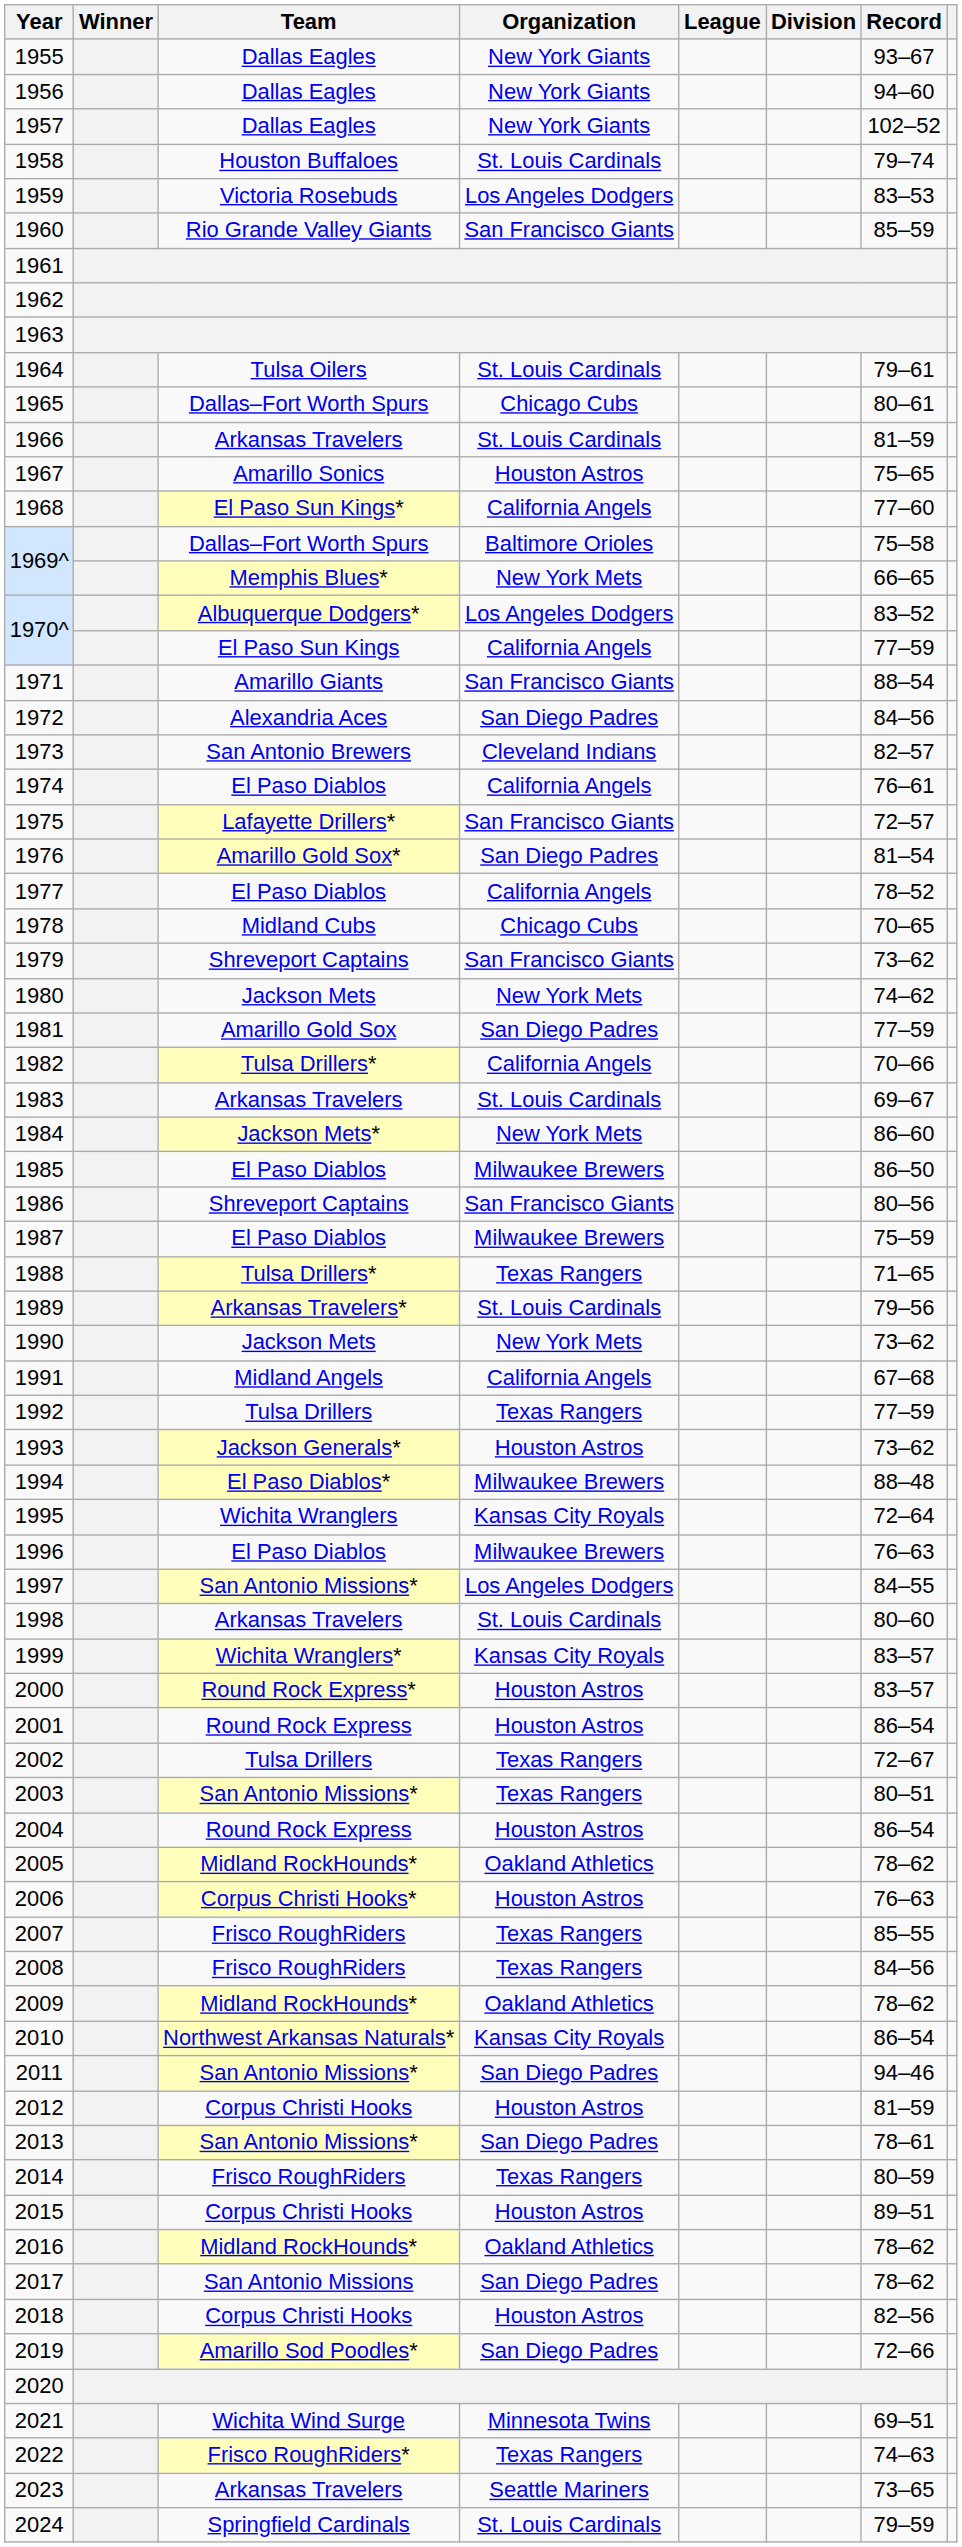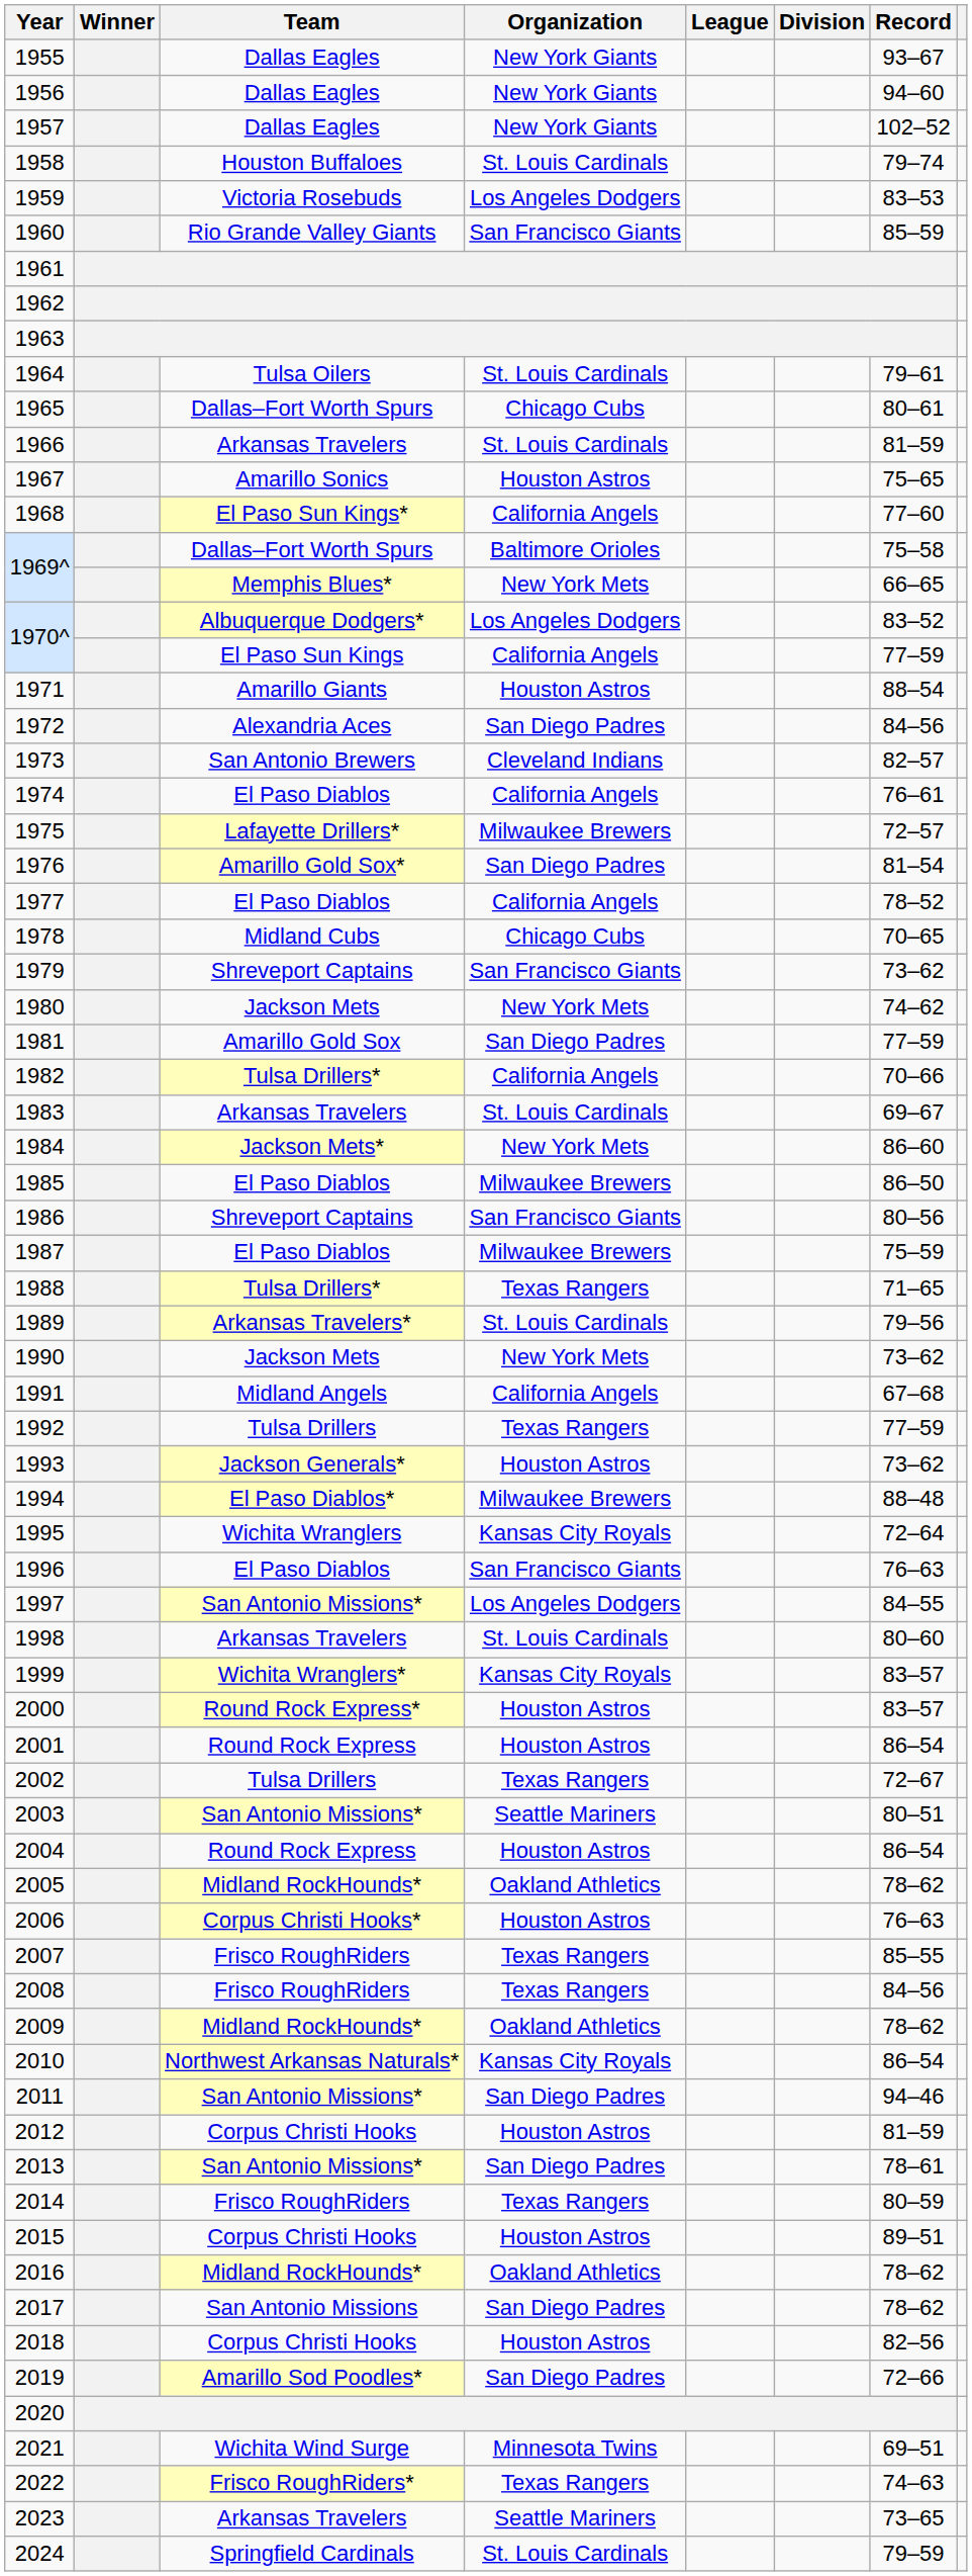1971 | Organization: San Francisco Giants -> Houston Astros
1975 | Organization: San Francisco Giants -> Milwaukee Brewers
1996 | Organization: Milwaukee Brewers -> San Francisco Giants
2003 | Organization: Texas Rangers -> Seattle Mariners
